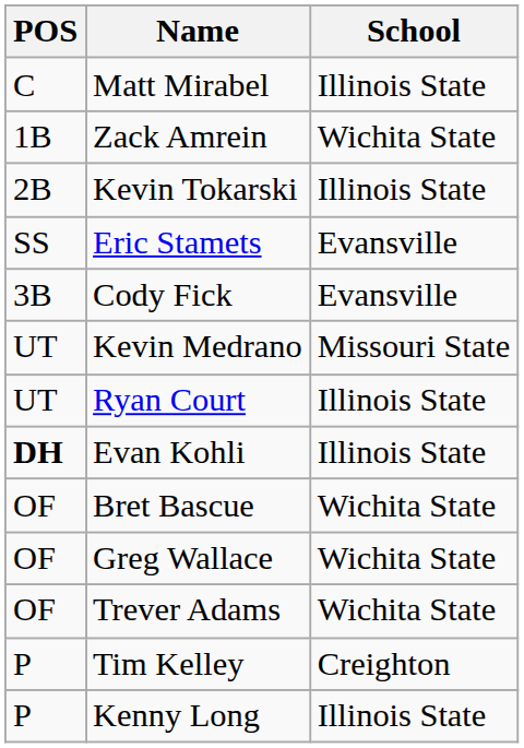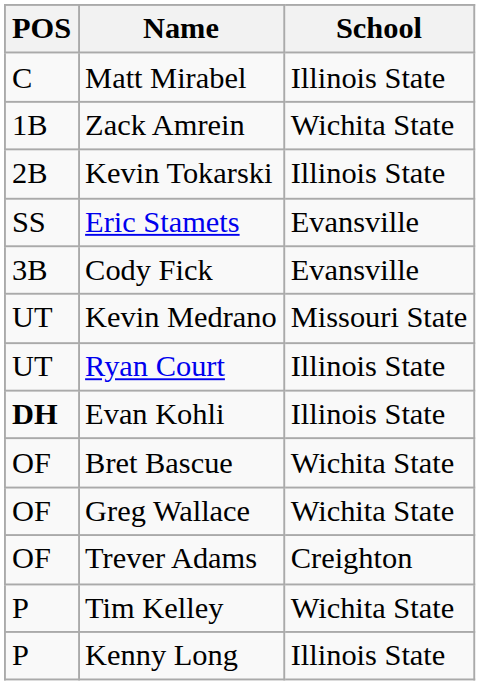Trever Adams | School: Wichita State -> Creighton
Tim Kelley | School: Creighton -> Wichita State
